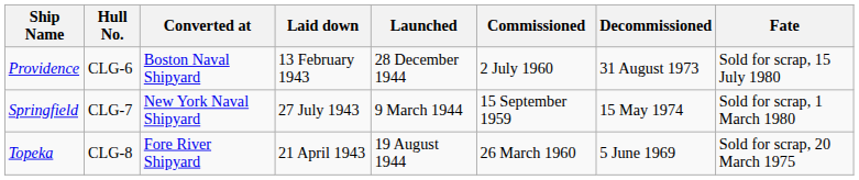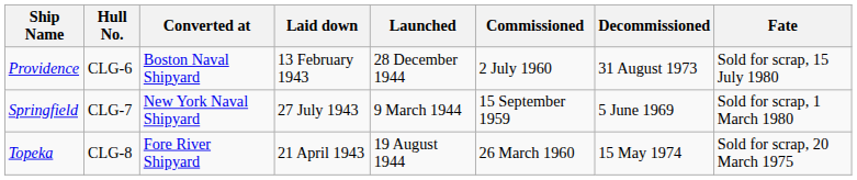Springfield | Decommissioned: 15 May 1974 -> 5 June 1969
Topeka | Decommissioned: 5 June 1969 -> 15 May 1974
